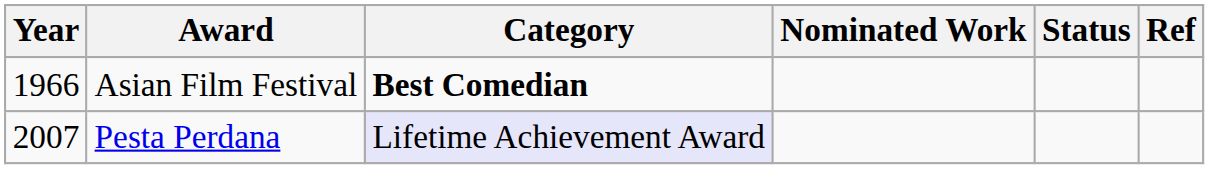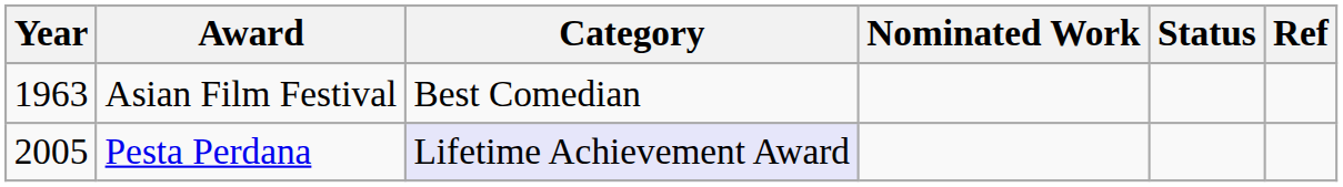Asian Film Festival | Year: 1966 -> 1963
Asian Film Festival | Category: bold -> normal
Pesta Perdana | Year: 2007 -> 2005
